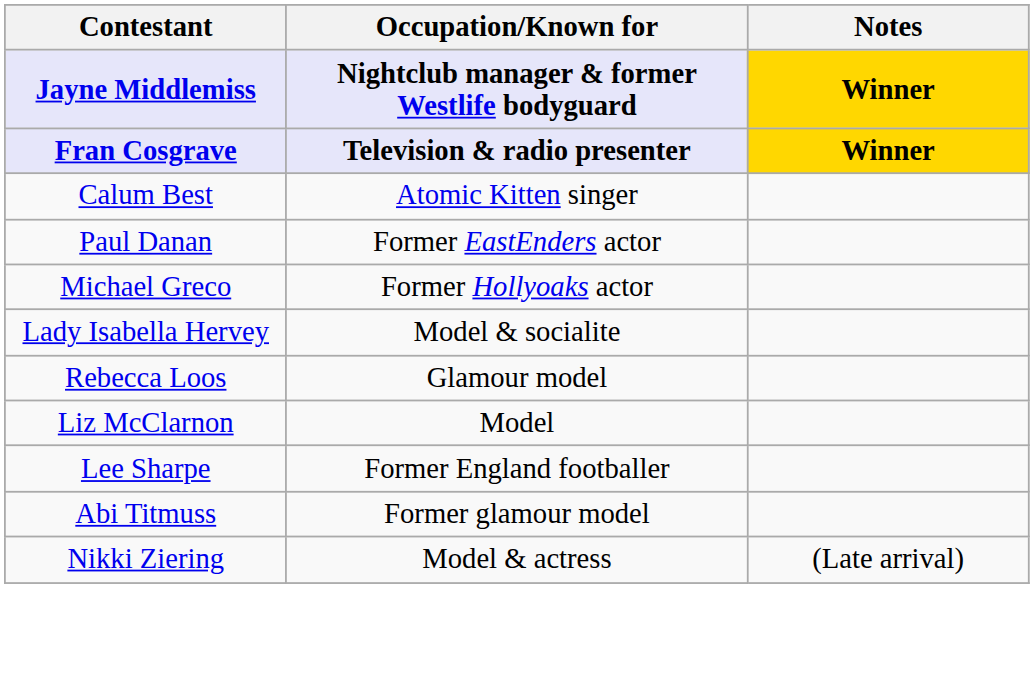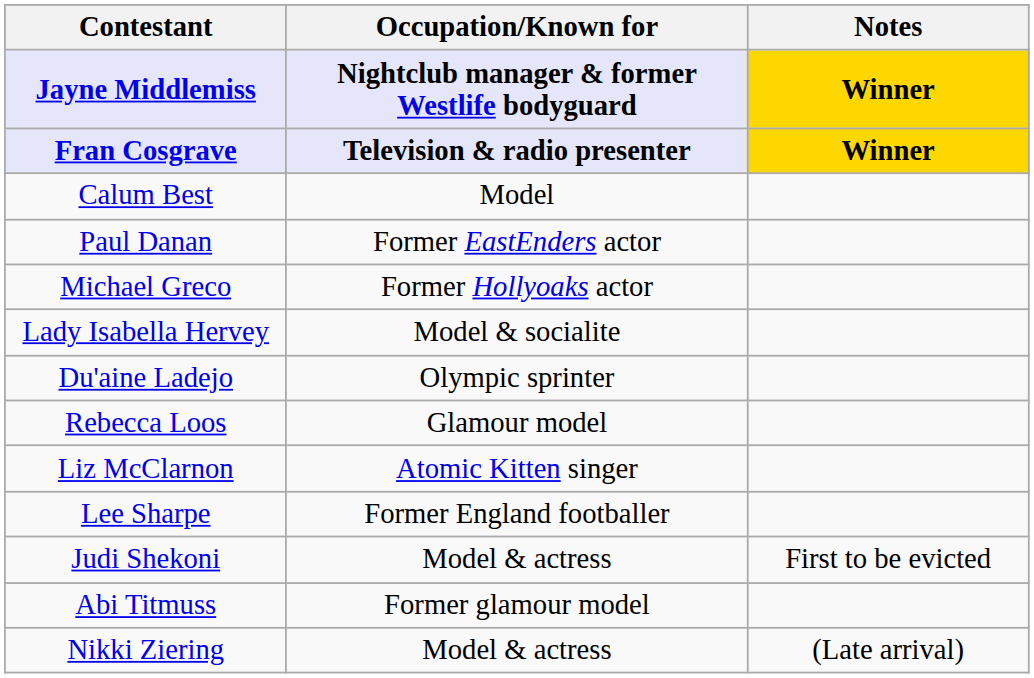Calum Best | Occupation/Known for: Atomic Kitten singer -> Model
+ row: Du'aine Ladejo | Olympic sprinter
Liz McClarnon | Occupation/Known for: Model -> Atomic Kitten singer
+ row: Judi Shekoni | Model & actress | First to be evicted
